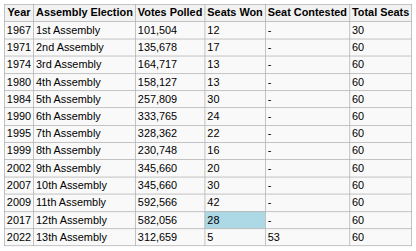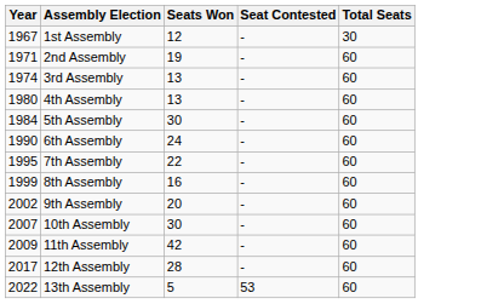- column: Votes Polled | 101,504 | 135,678 | 164,717 | 158,127 | 257,809 | 333,765 | 328,362 | 230,748 | 345,660 | 345,660 | 592,566 | 582,056 | 312,659
2nd Assembly | Seats Won: 17 -> 19
12th Assembly | Seats Won: lightblue background -> no background
